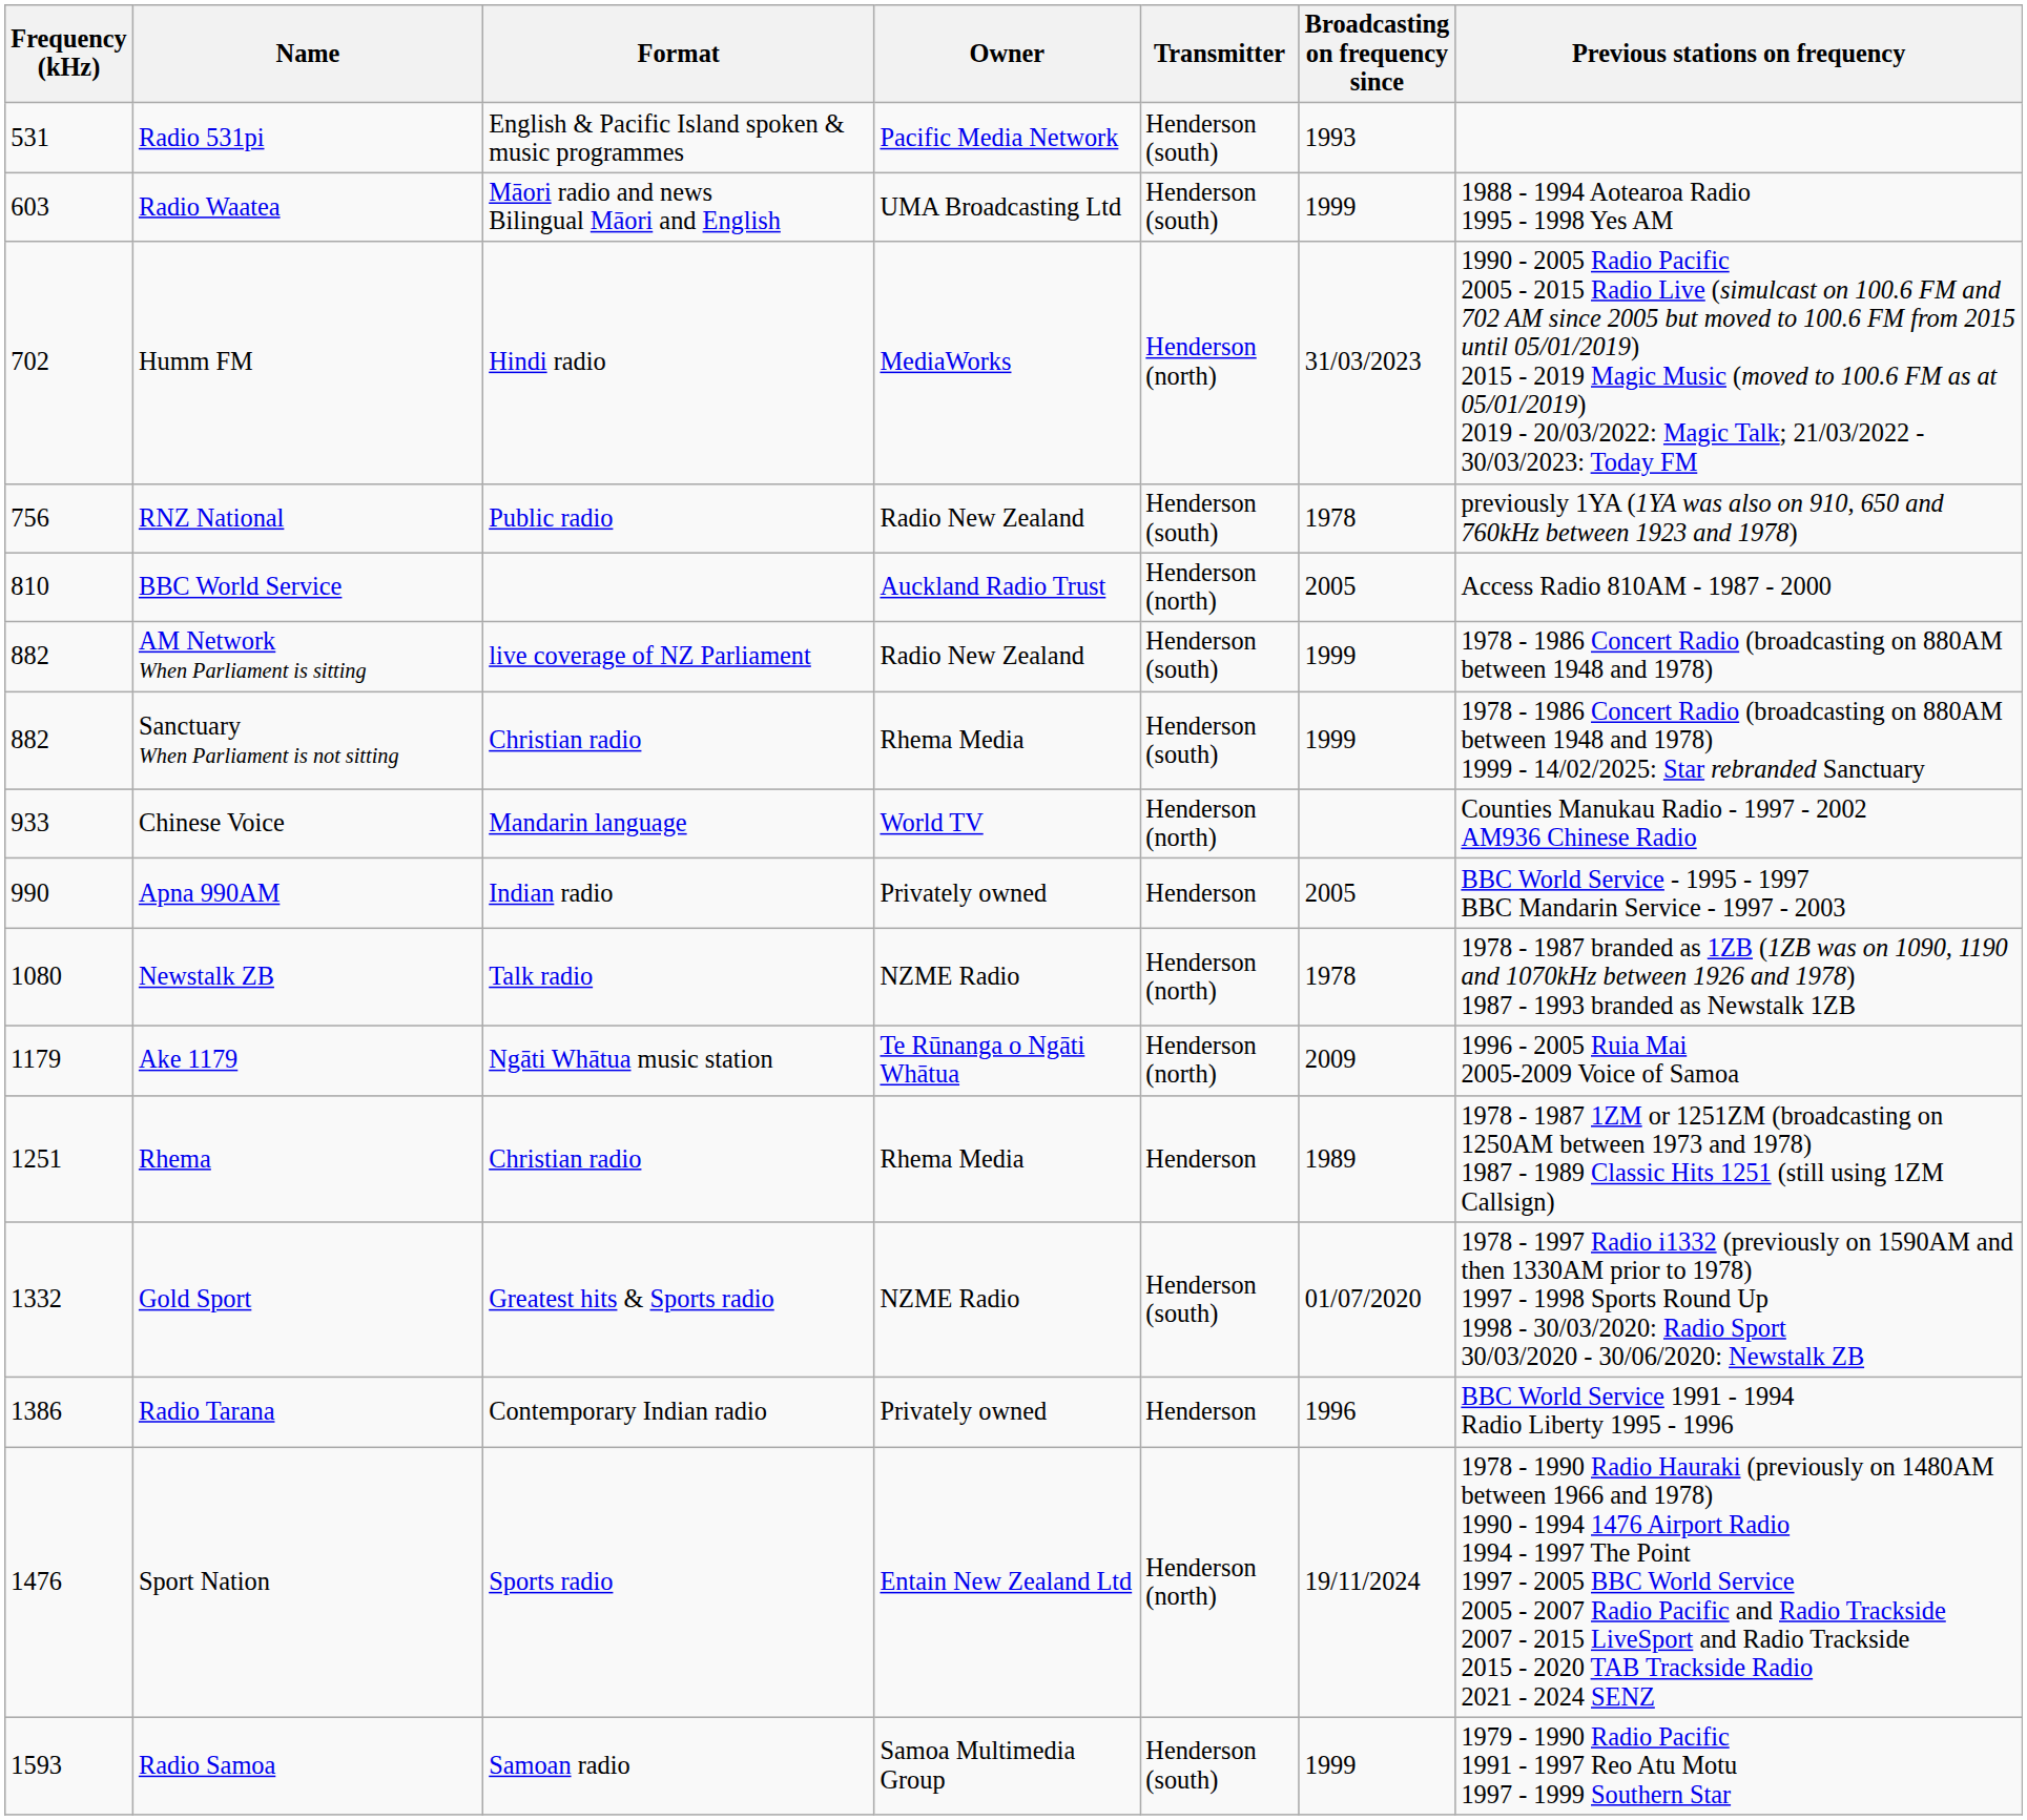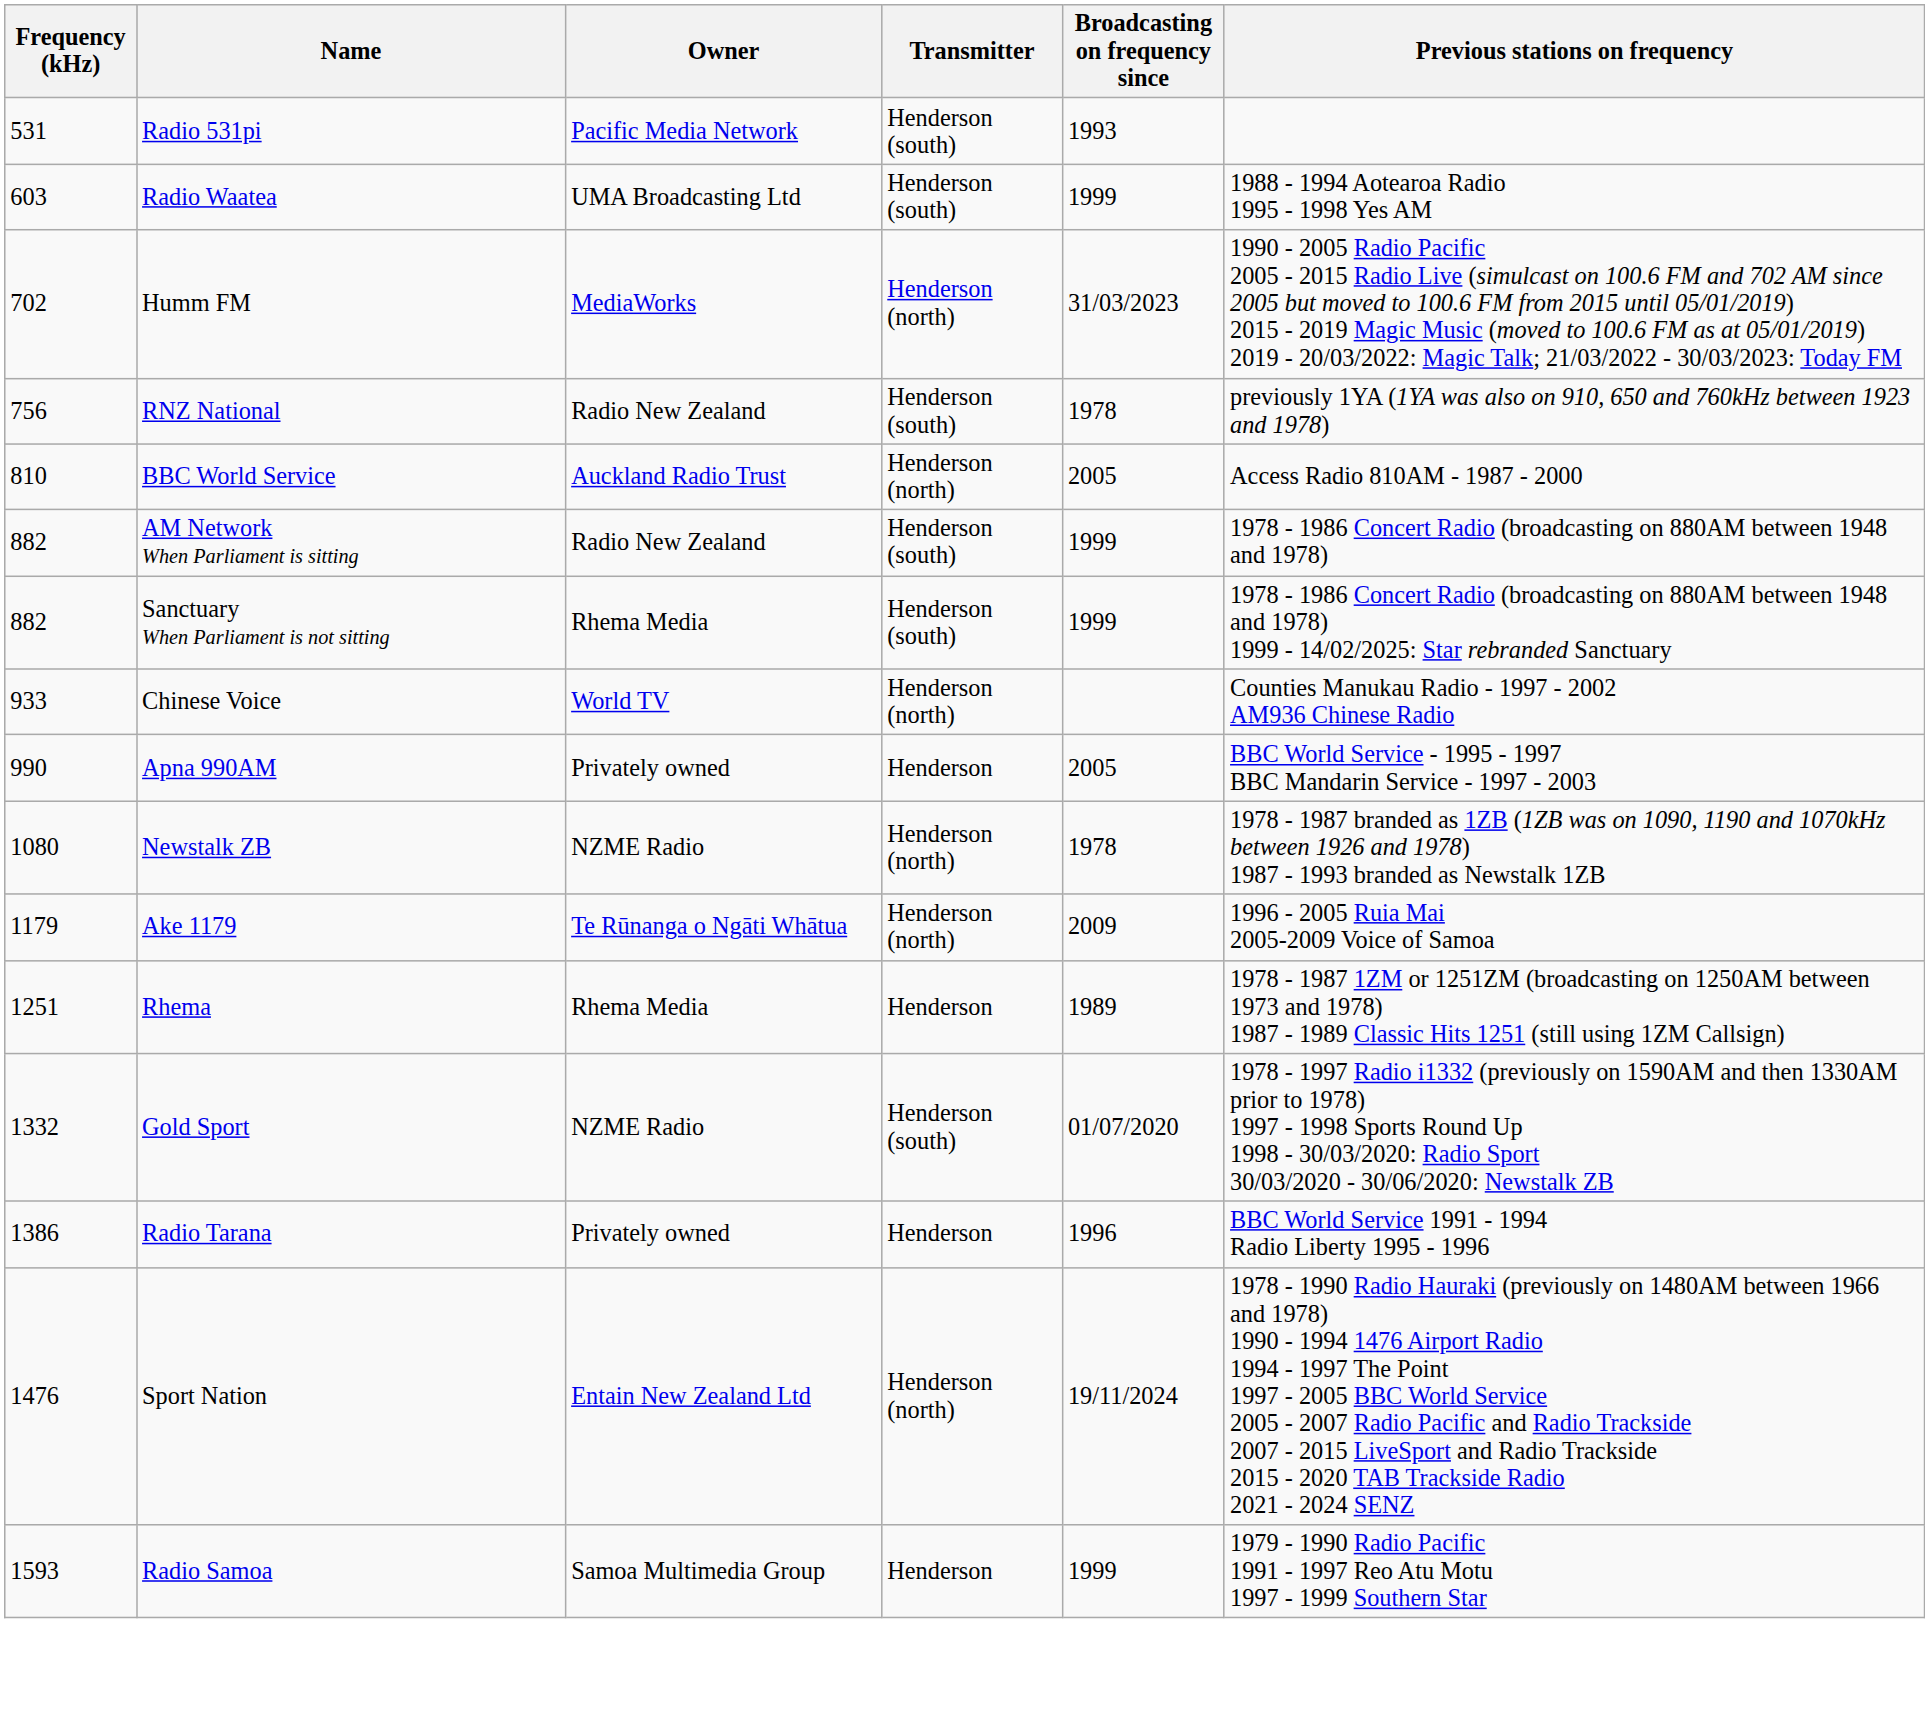- column: Format | English & Pacific Island spoken & music programmes | Māori radio and news Bilingual Māori and English | Hindi radio | Public radio | live coverage of NZ Parliament | Christian radio | Mandarin language | Indian radio | Talk radio | Ngāti Whātua music station | Christian radio | Greatest hits & Sports radio | Contemporary Indian radio | Sports radio | Samoan radio
Radio Samoa | Transmitter: Henderson (south) -> Henderson
